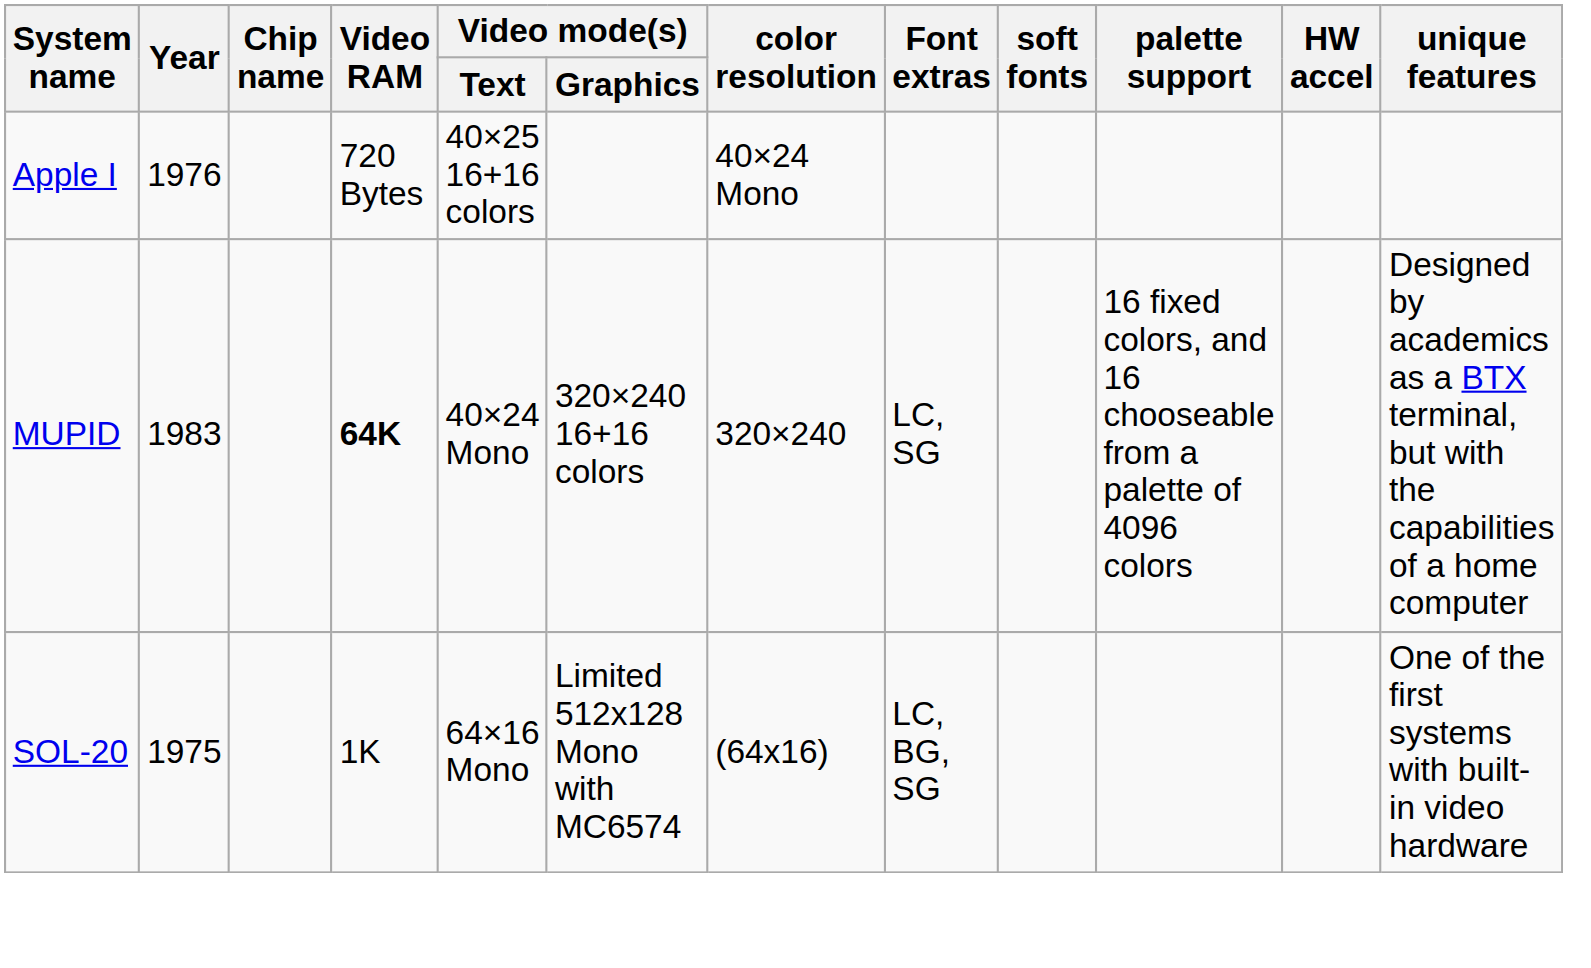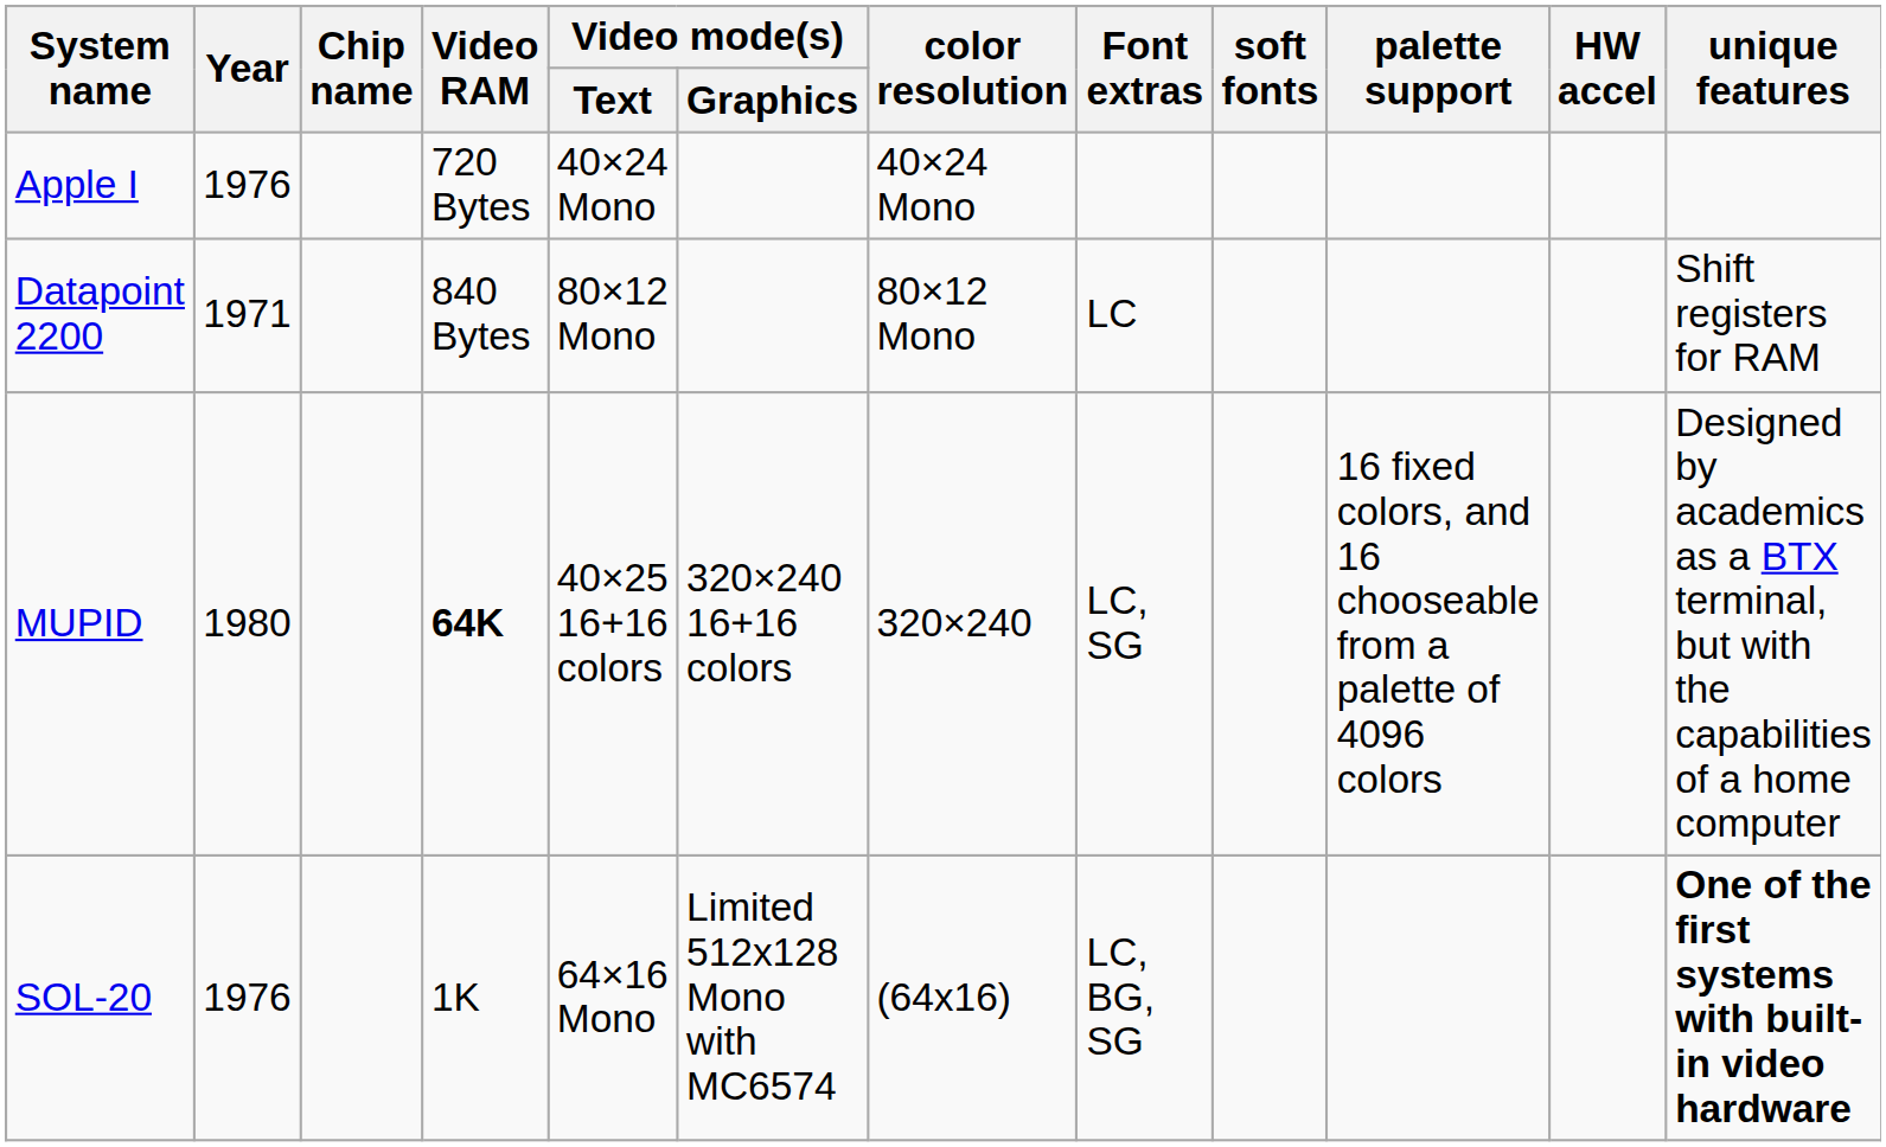Apple I | Video mode(s) / Text: 40×25 16+16 colors -> 40×24 Mono
+ row: Datapoint 2200 | 1971 | 840 Bytes | 80×12 Mono | 80×12 Mono | LC | Shift registers for RAM
MUPID | Year: 1983 -> 1980
MUPID | Video mode(s) / Text: 40×24 Mono -> 40×25 16+16 colors
SOL-20 | Year: 1975 -> 1976
SOL-20 | unique features: normal -> bold
